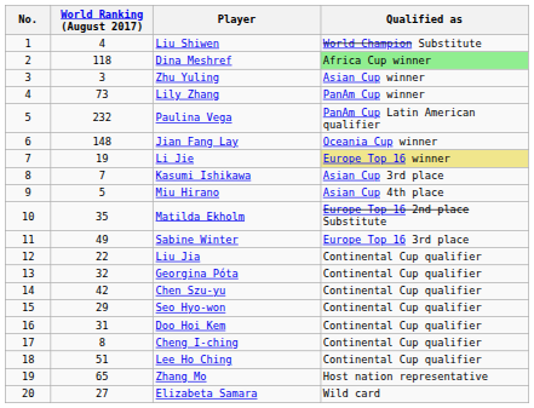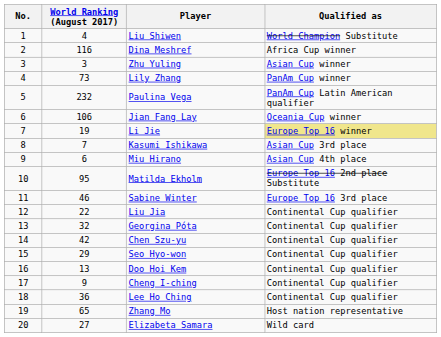Dina Meshref | World Ranking (August 2017): 118 -> 116
Dina Meshref | Qualified as: lightgreen background -> no background
Jian Fang Lay | World Ranking (August 2017): 148 -> 106
Miu Hirano | World Ranking (August 2017): 5 -> 6
Matilda Ekholm | World Ranking (August 2017): 35 -> 95
Sabine Winter | World Ranking (August 2017): 49 -> 46
Doo Hoi Kem | World Ranking (August 2017): 31 -> 13
Cheng I-ching | World Ranking (August 2017): 8 -> 9
Lee Ho Ching | World Ranking (August 2017): 51 -> 36
